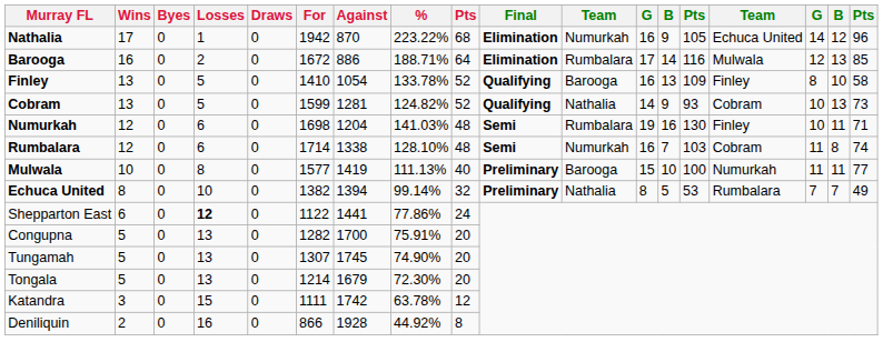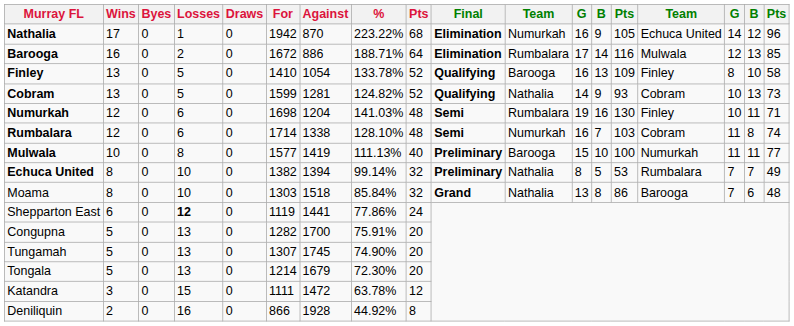+ row: Moama | 8 | 0 | 10 | 0 | 1303 | 1518 | 85.84% | 32 | Grand | Nathalia | 13 | 8 | 86 | Barooga | 7 | 6 | 48
Shepparton East | For: 1122 -> 1119
Katandra | Against: 1742 -> 1472
